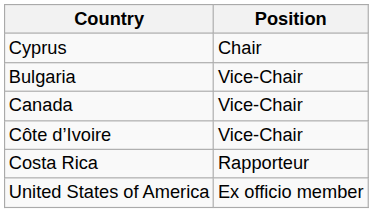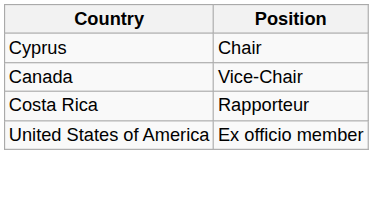- row: Bulgaria | Vice-Chair
- row: Côte d’Ivoire | Vice-Chair
